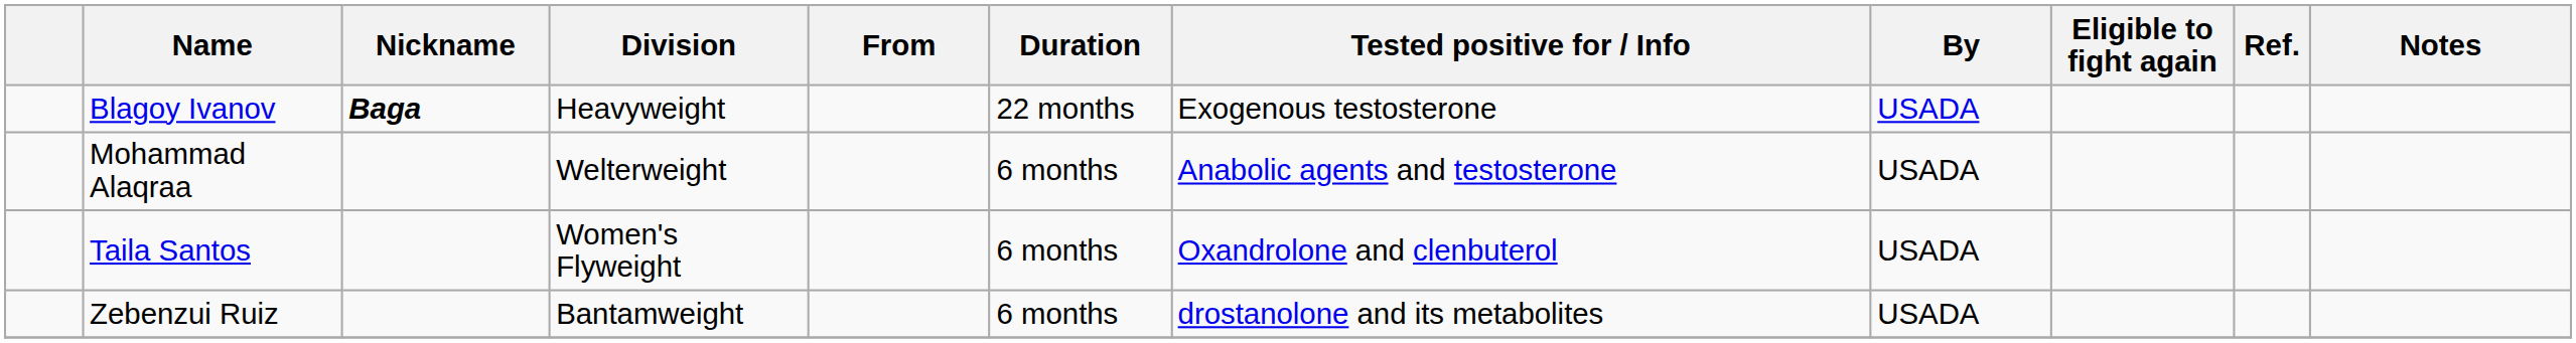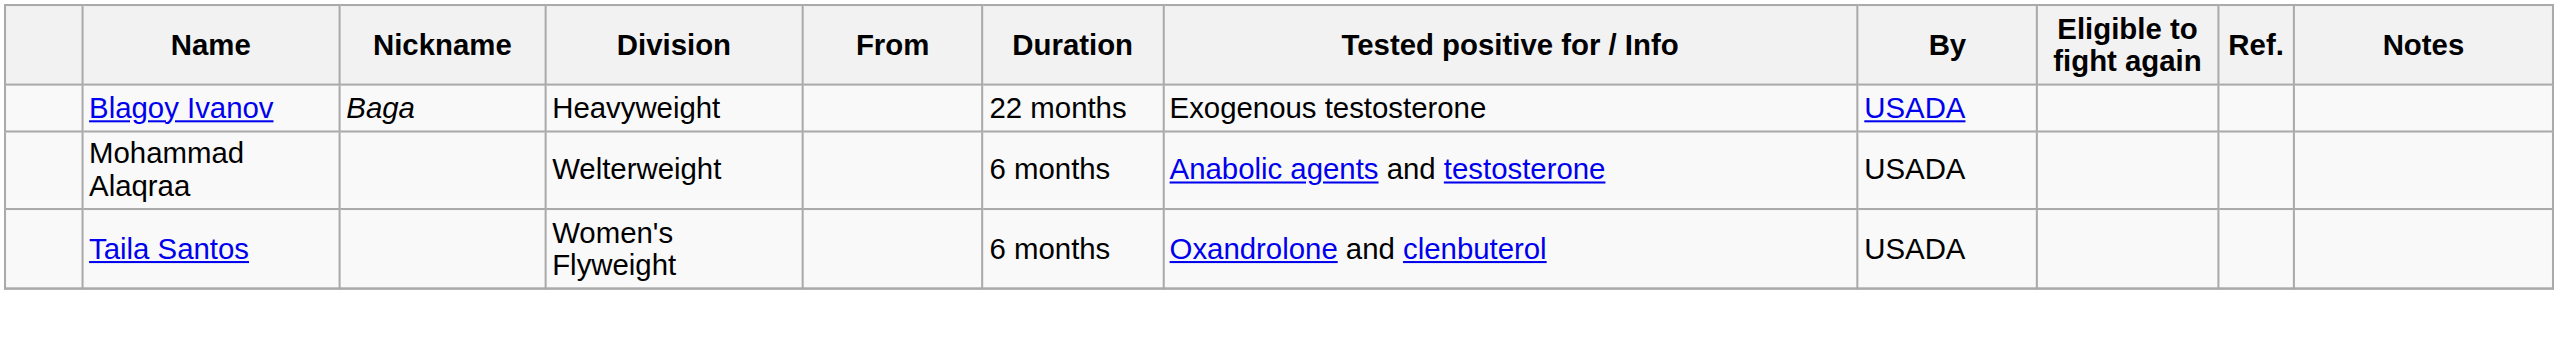Blagoy Ivanov | Nickname: bold -> normal
- row: Zebenzui Ruiz | Bantamweight | 6 months | drostanolone and its metabolites | USADA
